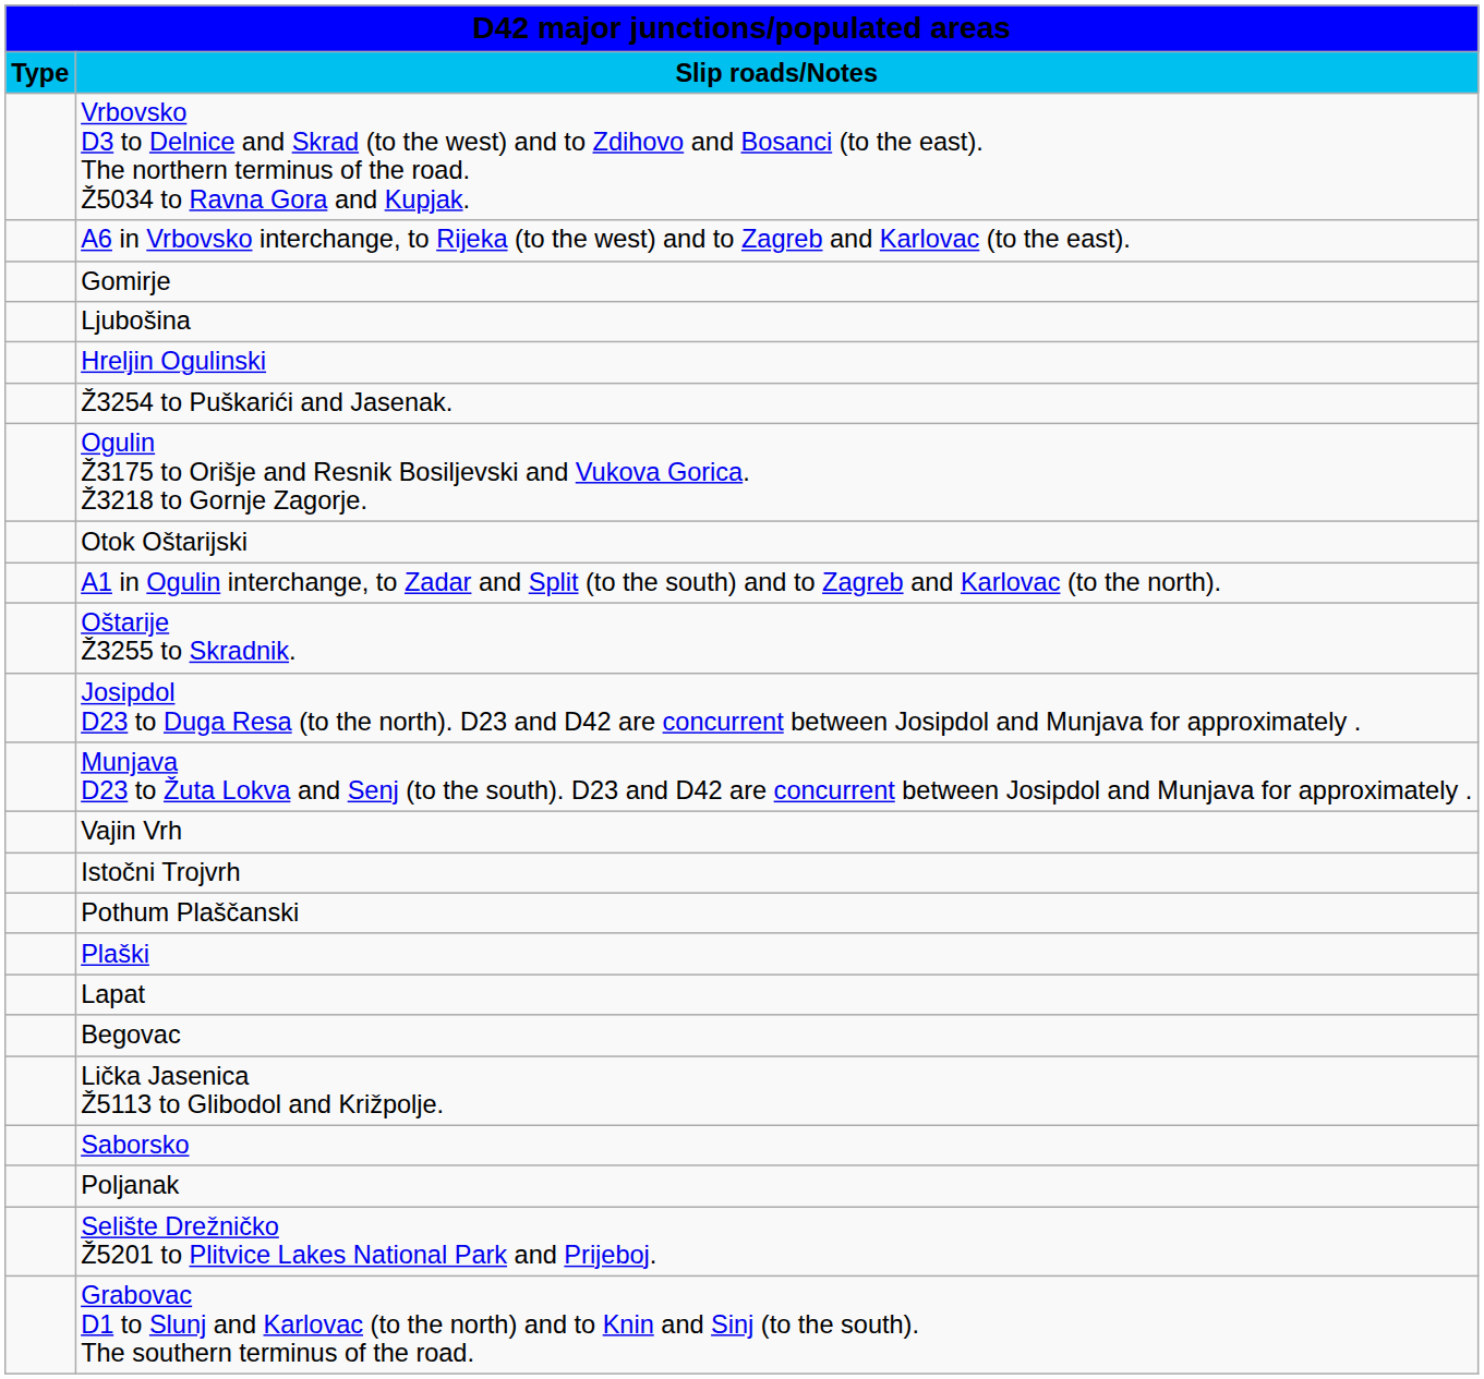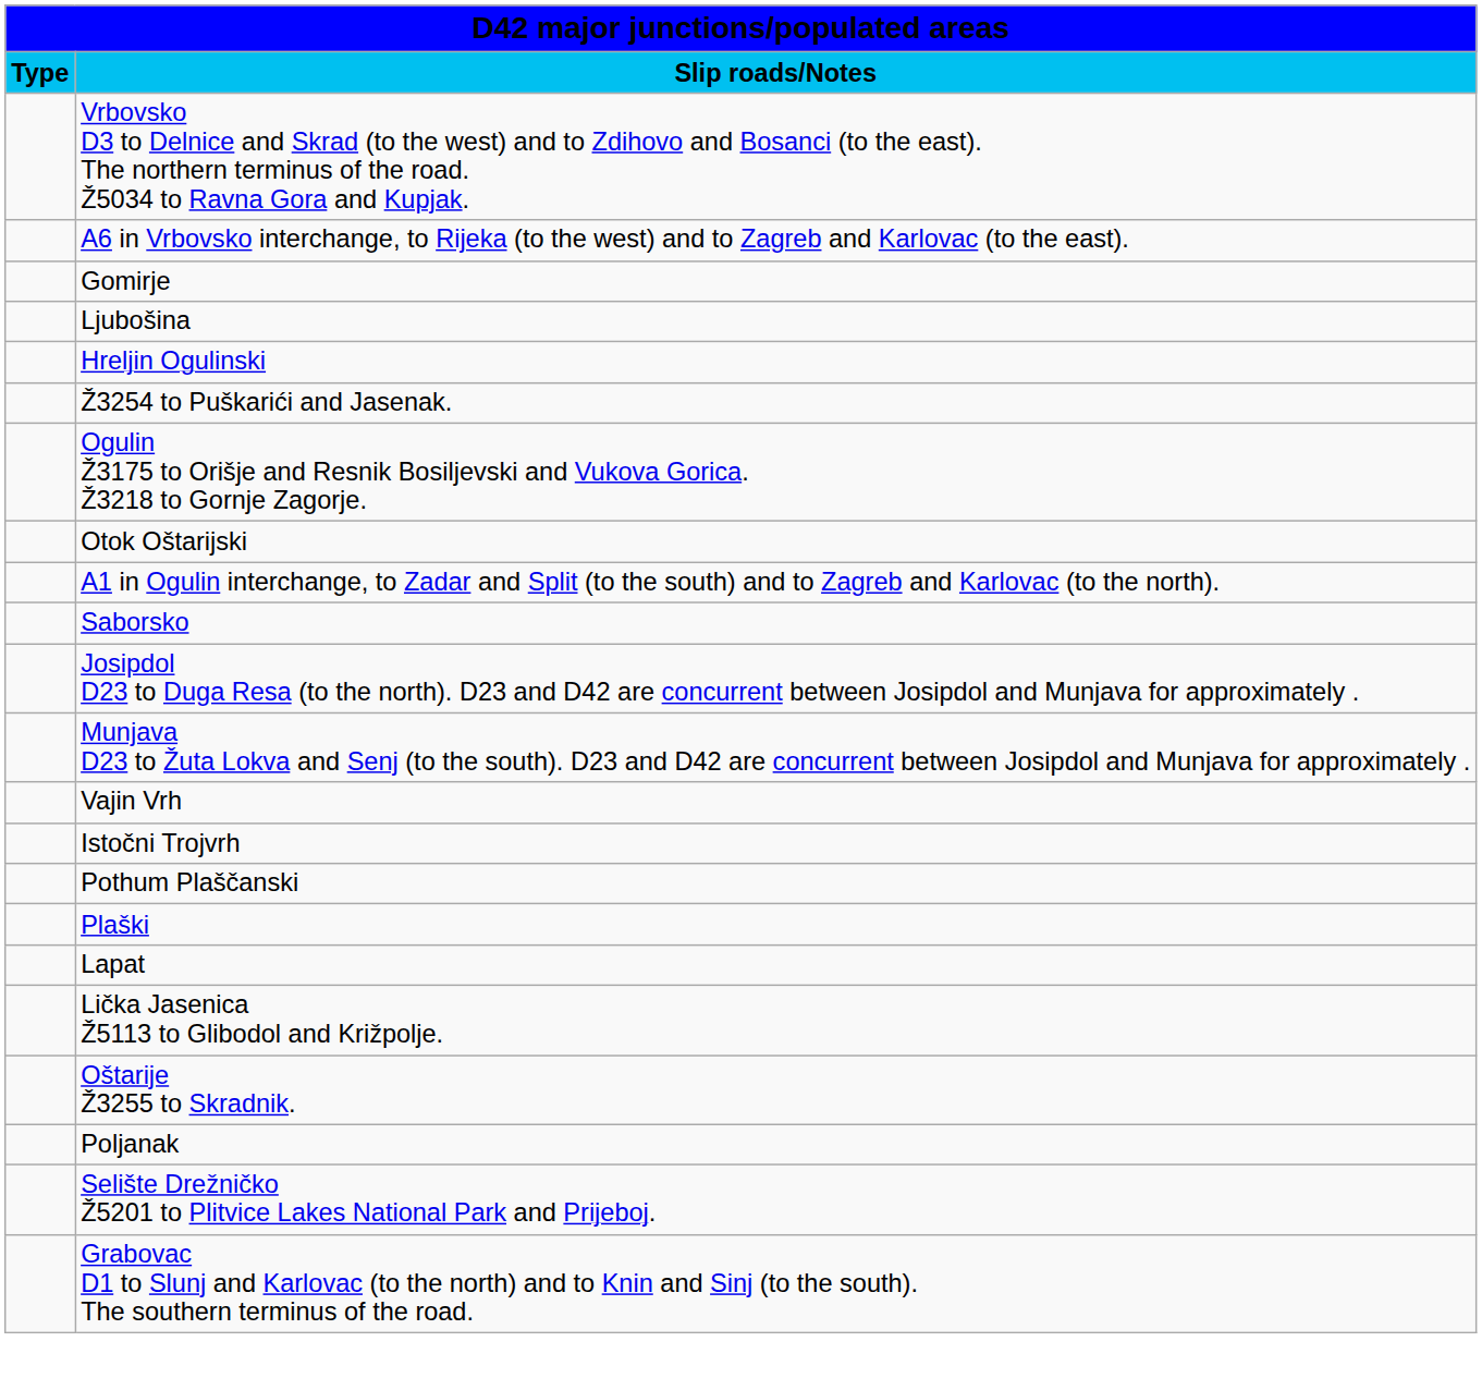rows swapped: Oštarije Ž3255 to Skradnik. <-> Saborsko
- row: Begovac
